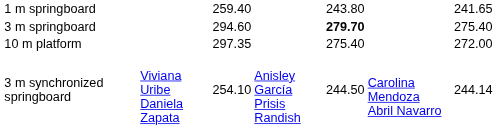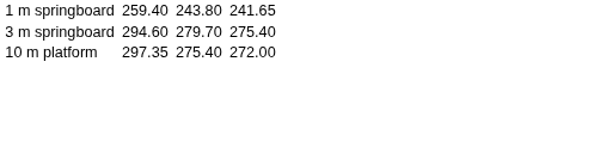3 m springboard | column 5: bold -> normal
- row: 3 m synchronized springboard | Viviana Uribe Daniela Zapata | 254.10 | Anisley García Prisis Randish | 244.50 | Carolina Mendoza Abril Navarro | 244.14
